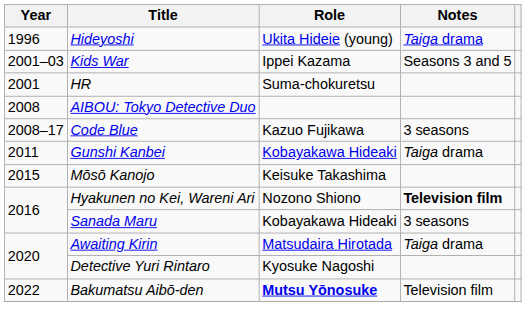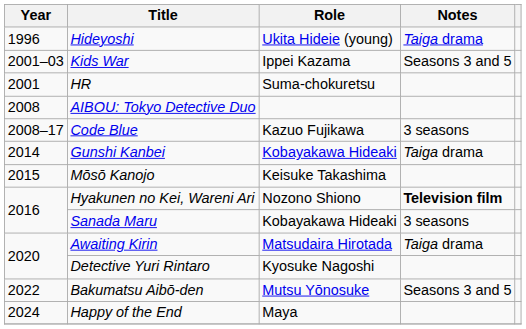Gunshi Kanbei | Year: 2011 -> 2014
Bakumatsu Aibō-den | Role: bold -> normal
Bakumatsu Aibō-den | Notes: Television film -> Seasons 3 and 5
+ row: 2024 | Happy of the End | Maya
